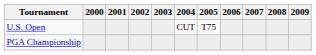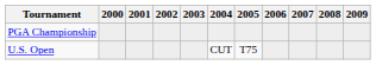rows swapped: U.S. Open <-> PGA Championship
